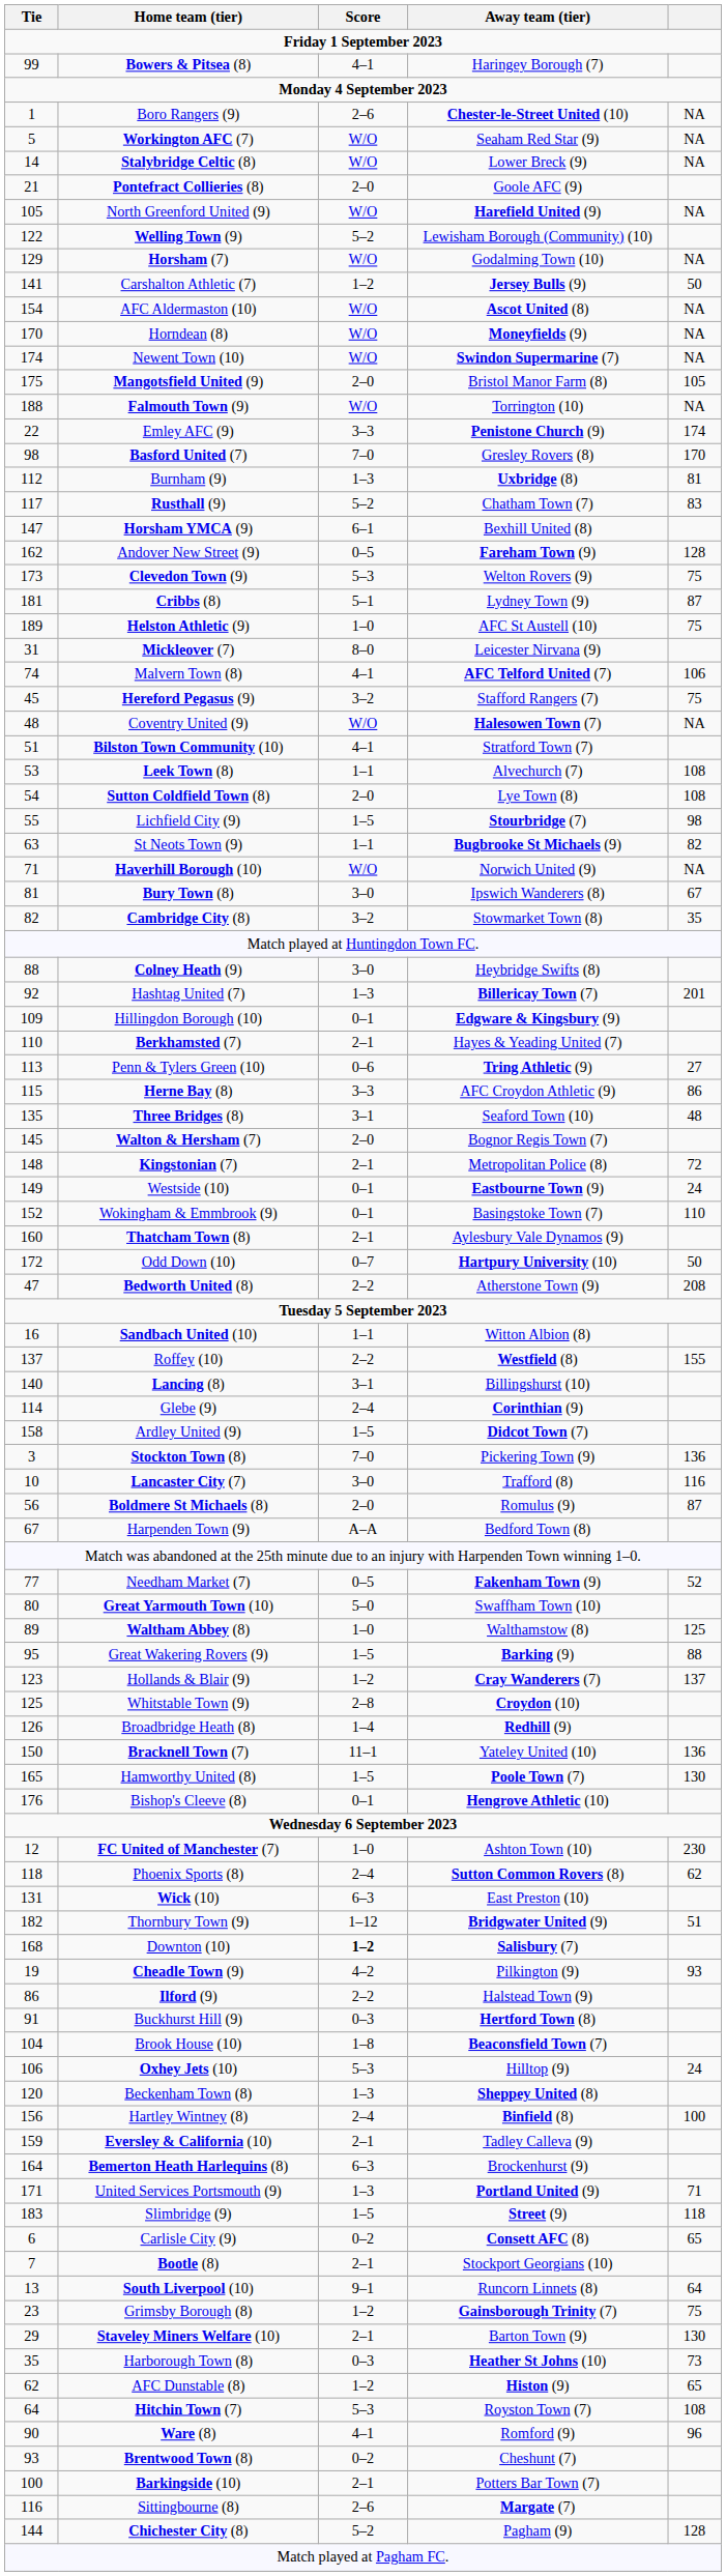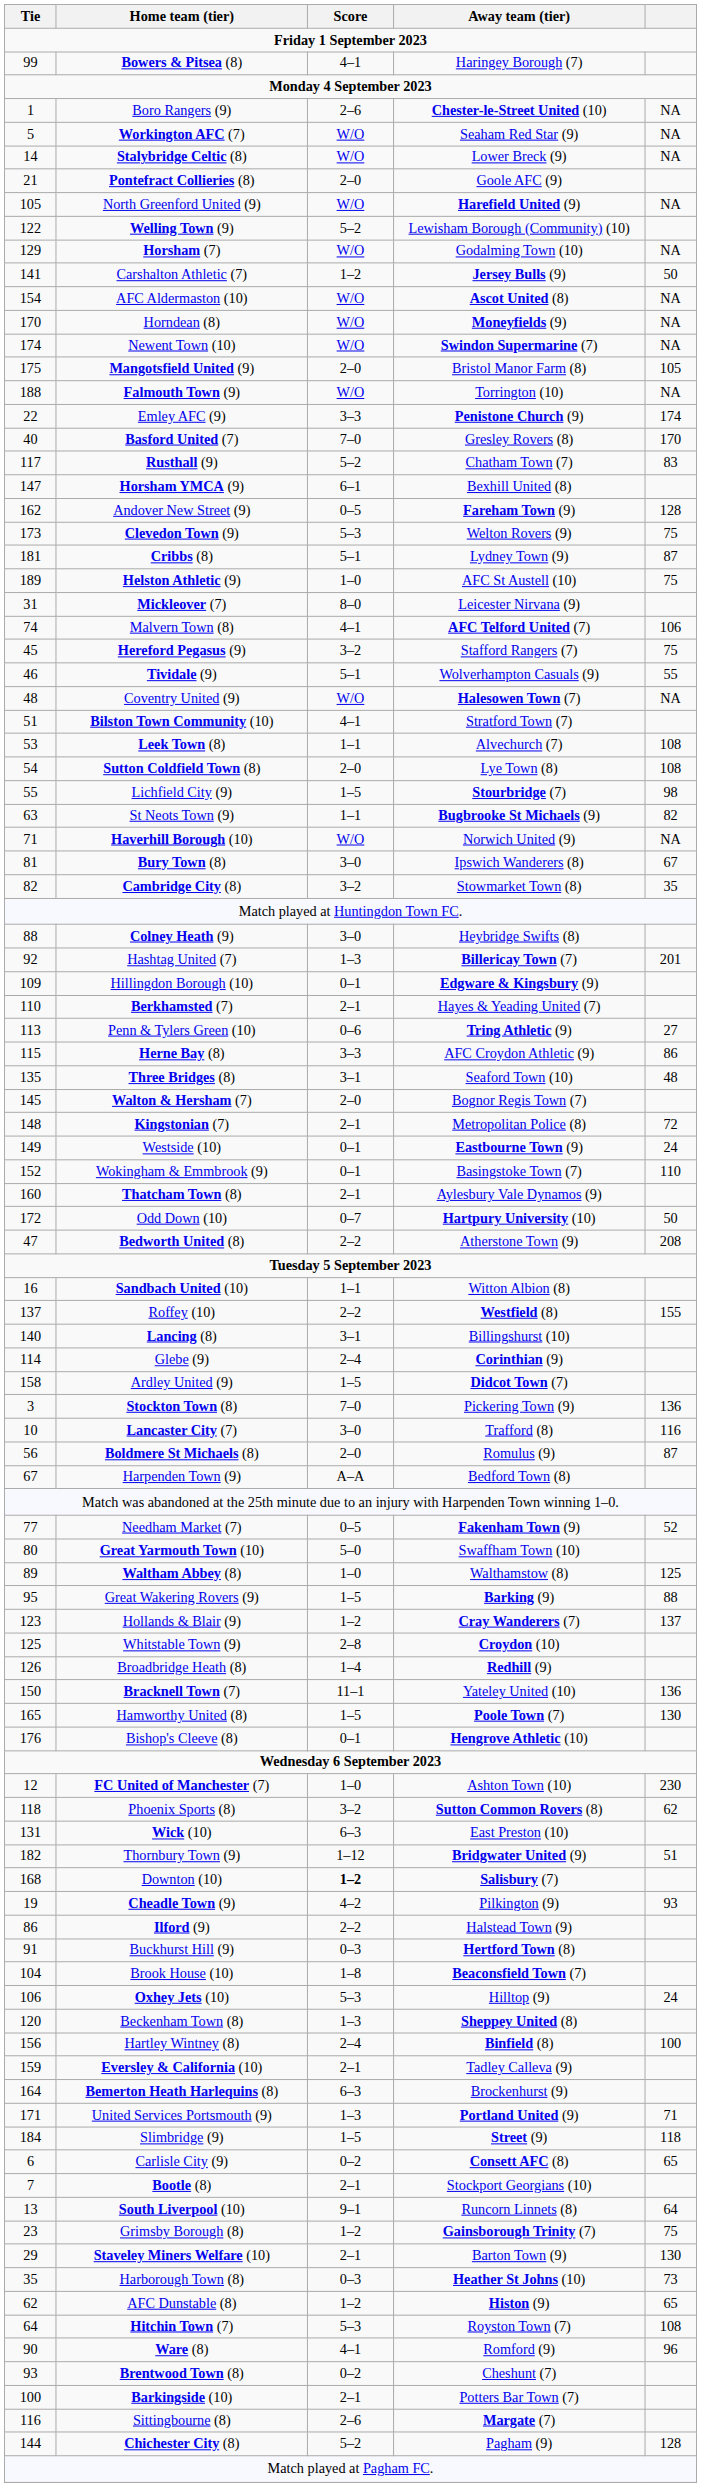Basford United (7) | Tie: 98 -> 40
- row: 112 | Burnham (9) | 1–3 | Uxbridge (8) | 81
+ row: 46 | Tividale (9) | 5–1 | Wolverhampton Casuals (9) | 55
Phoenix Sports (8) | Score: 2–4 -> 3–2
Slimbridge (9) | Tie: 183 -> 184
